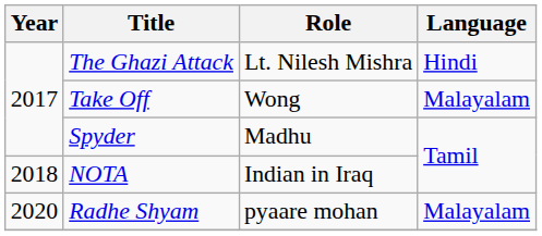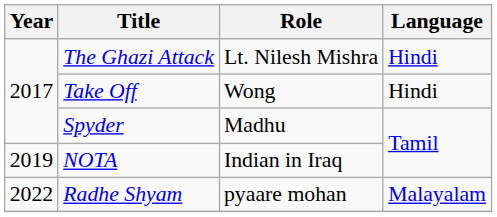Take Off | Language: Malayalam -> Hindi
NOTA | Year: 2018 -> 2019
Radhe Shyam | Year: 2020 -> 2022
